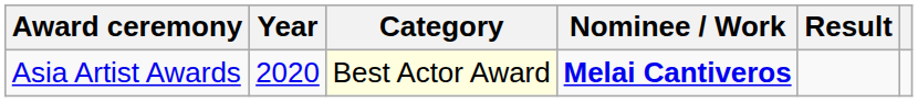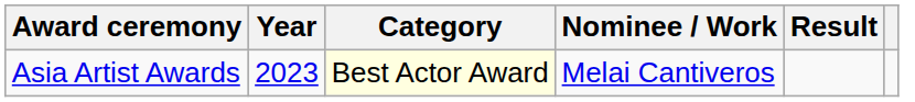Asia Artist Awards | Year: 2020 -> 2023
Asia Artist Awards | Nominee / Work: bold -> normal
